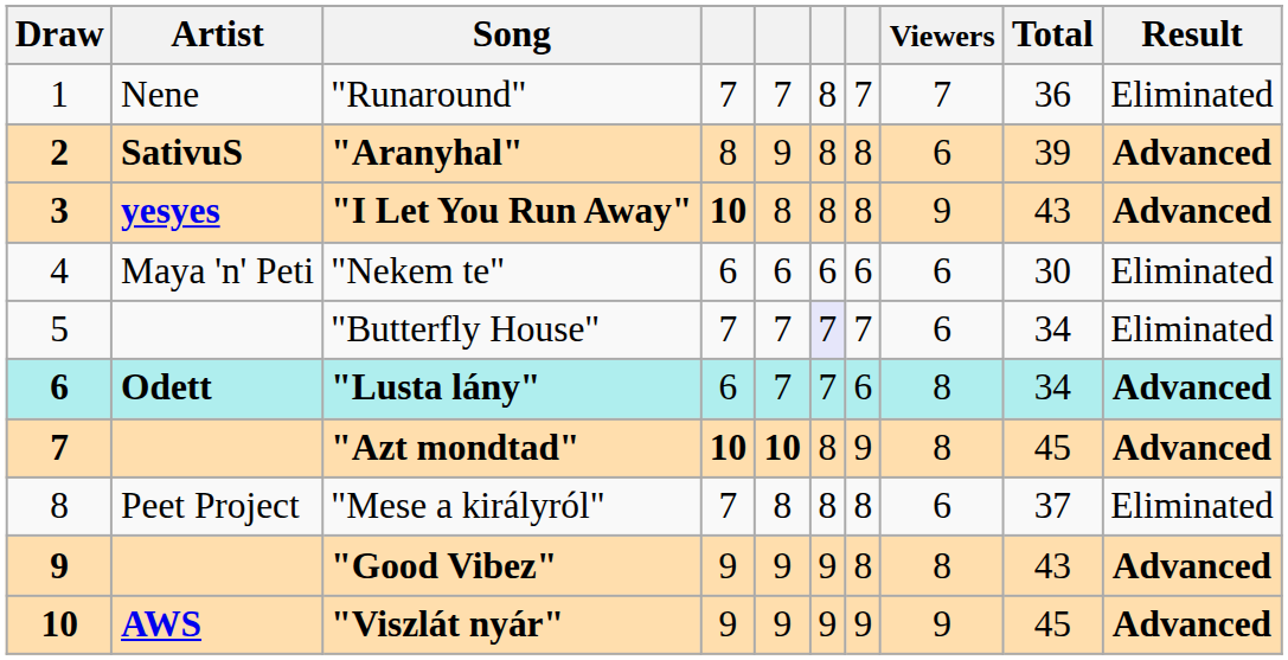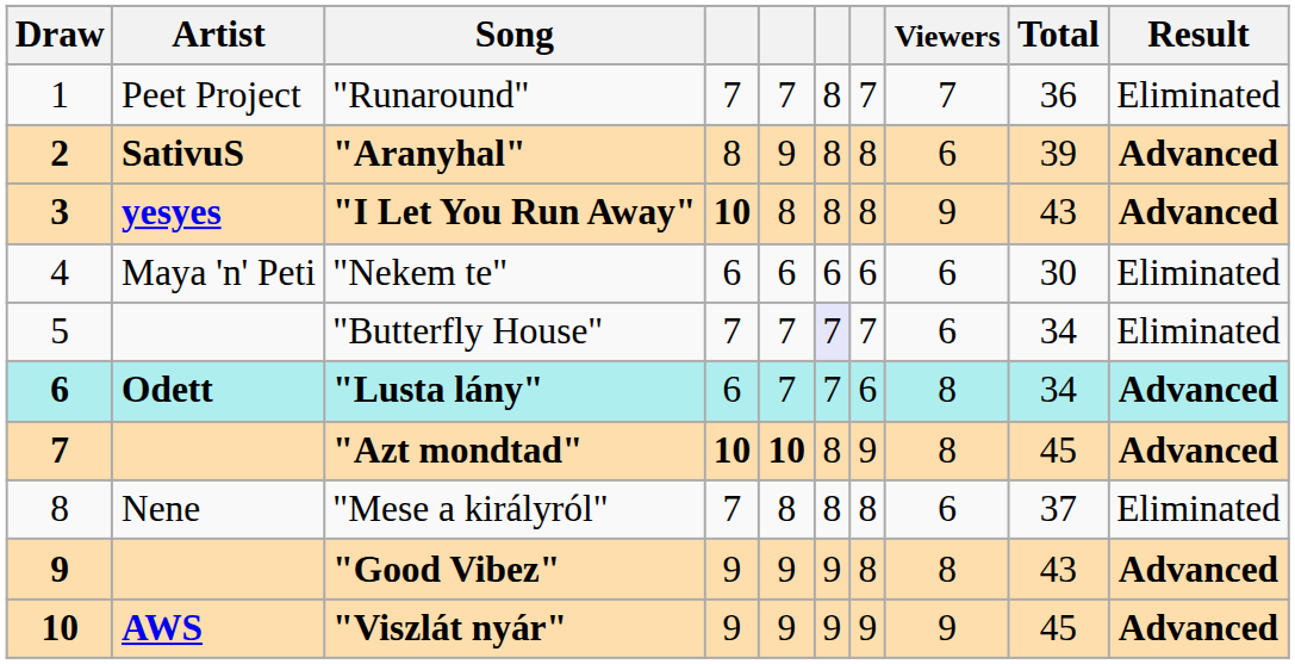"Runaround" | Artist: Nene -> Peet Project
"Mese a királyról" | Artist: Peet Project -> Nene
